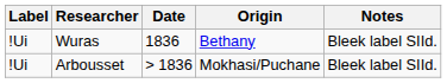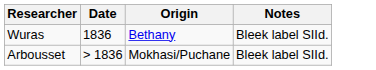- column: Label | ǃUi | ǃUi
